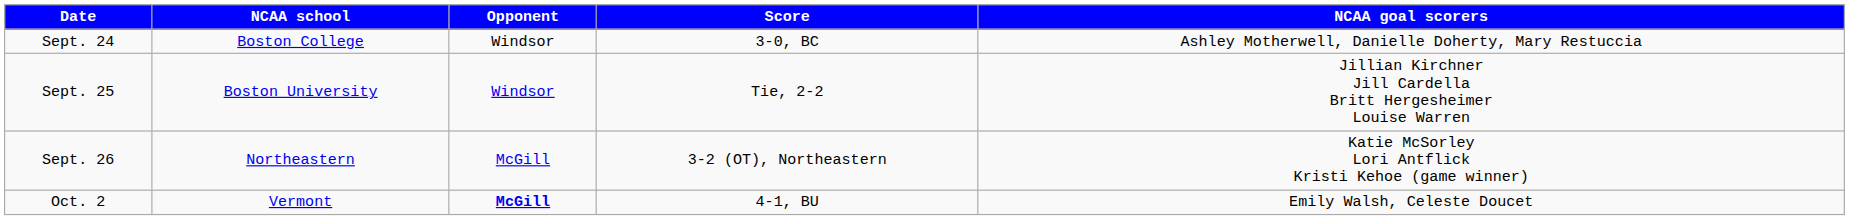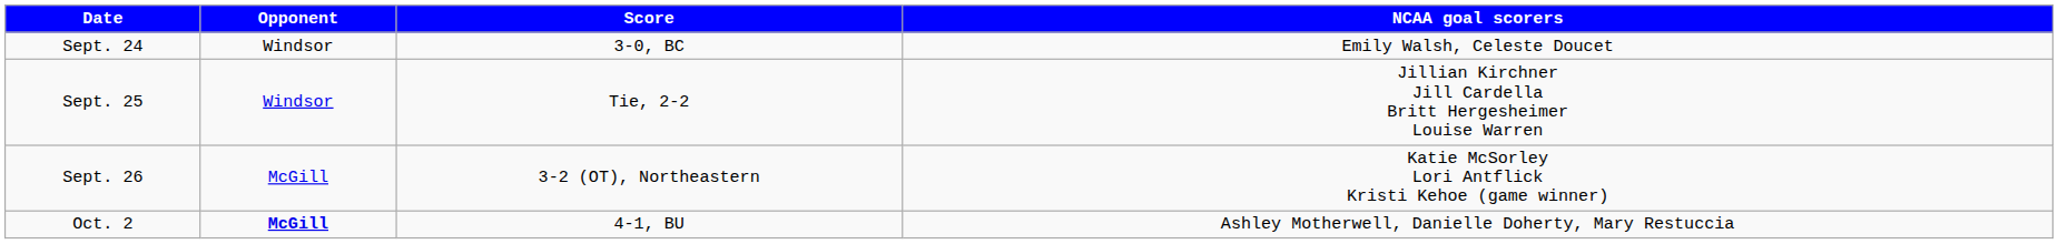- column: NCAA school | Boston College | Boston University | Northeastern | Vermont
Sept. 24 | NCAA goal scorers: Ashley Motherwell, Danielle Doherty, Mary Restuccia -> Emily Walsh, Celeste Doucet
Oct. 2 | NCAA goal scorers: Emily Walsh, Celeste Doucet -> Ashley Motherwell, Danielle Doherty, Mary Restuccia
